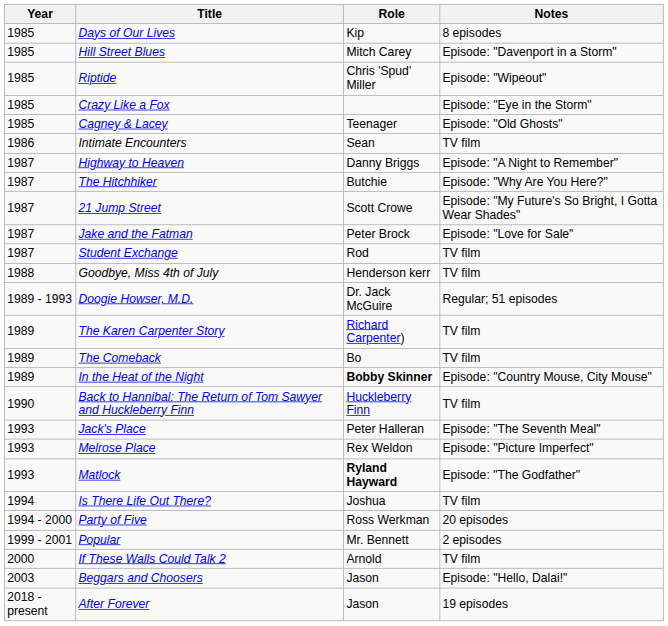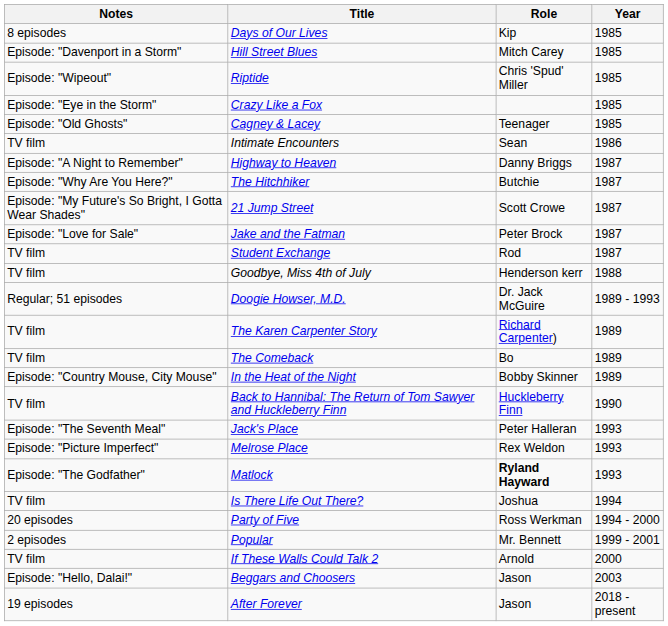columns swapped: Year <-> Notes
In the Heat of the Night | Role: bold -> normal
